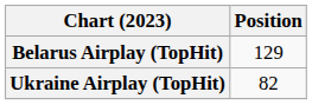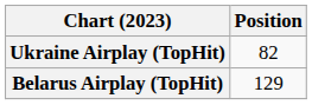rows swapped: Belarus Airplay (TopHit) <-> Ukraine Airplay (TopHit)
